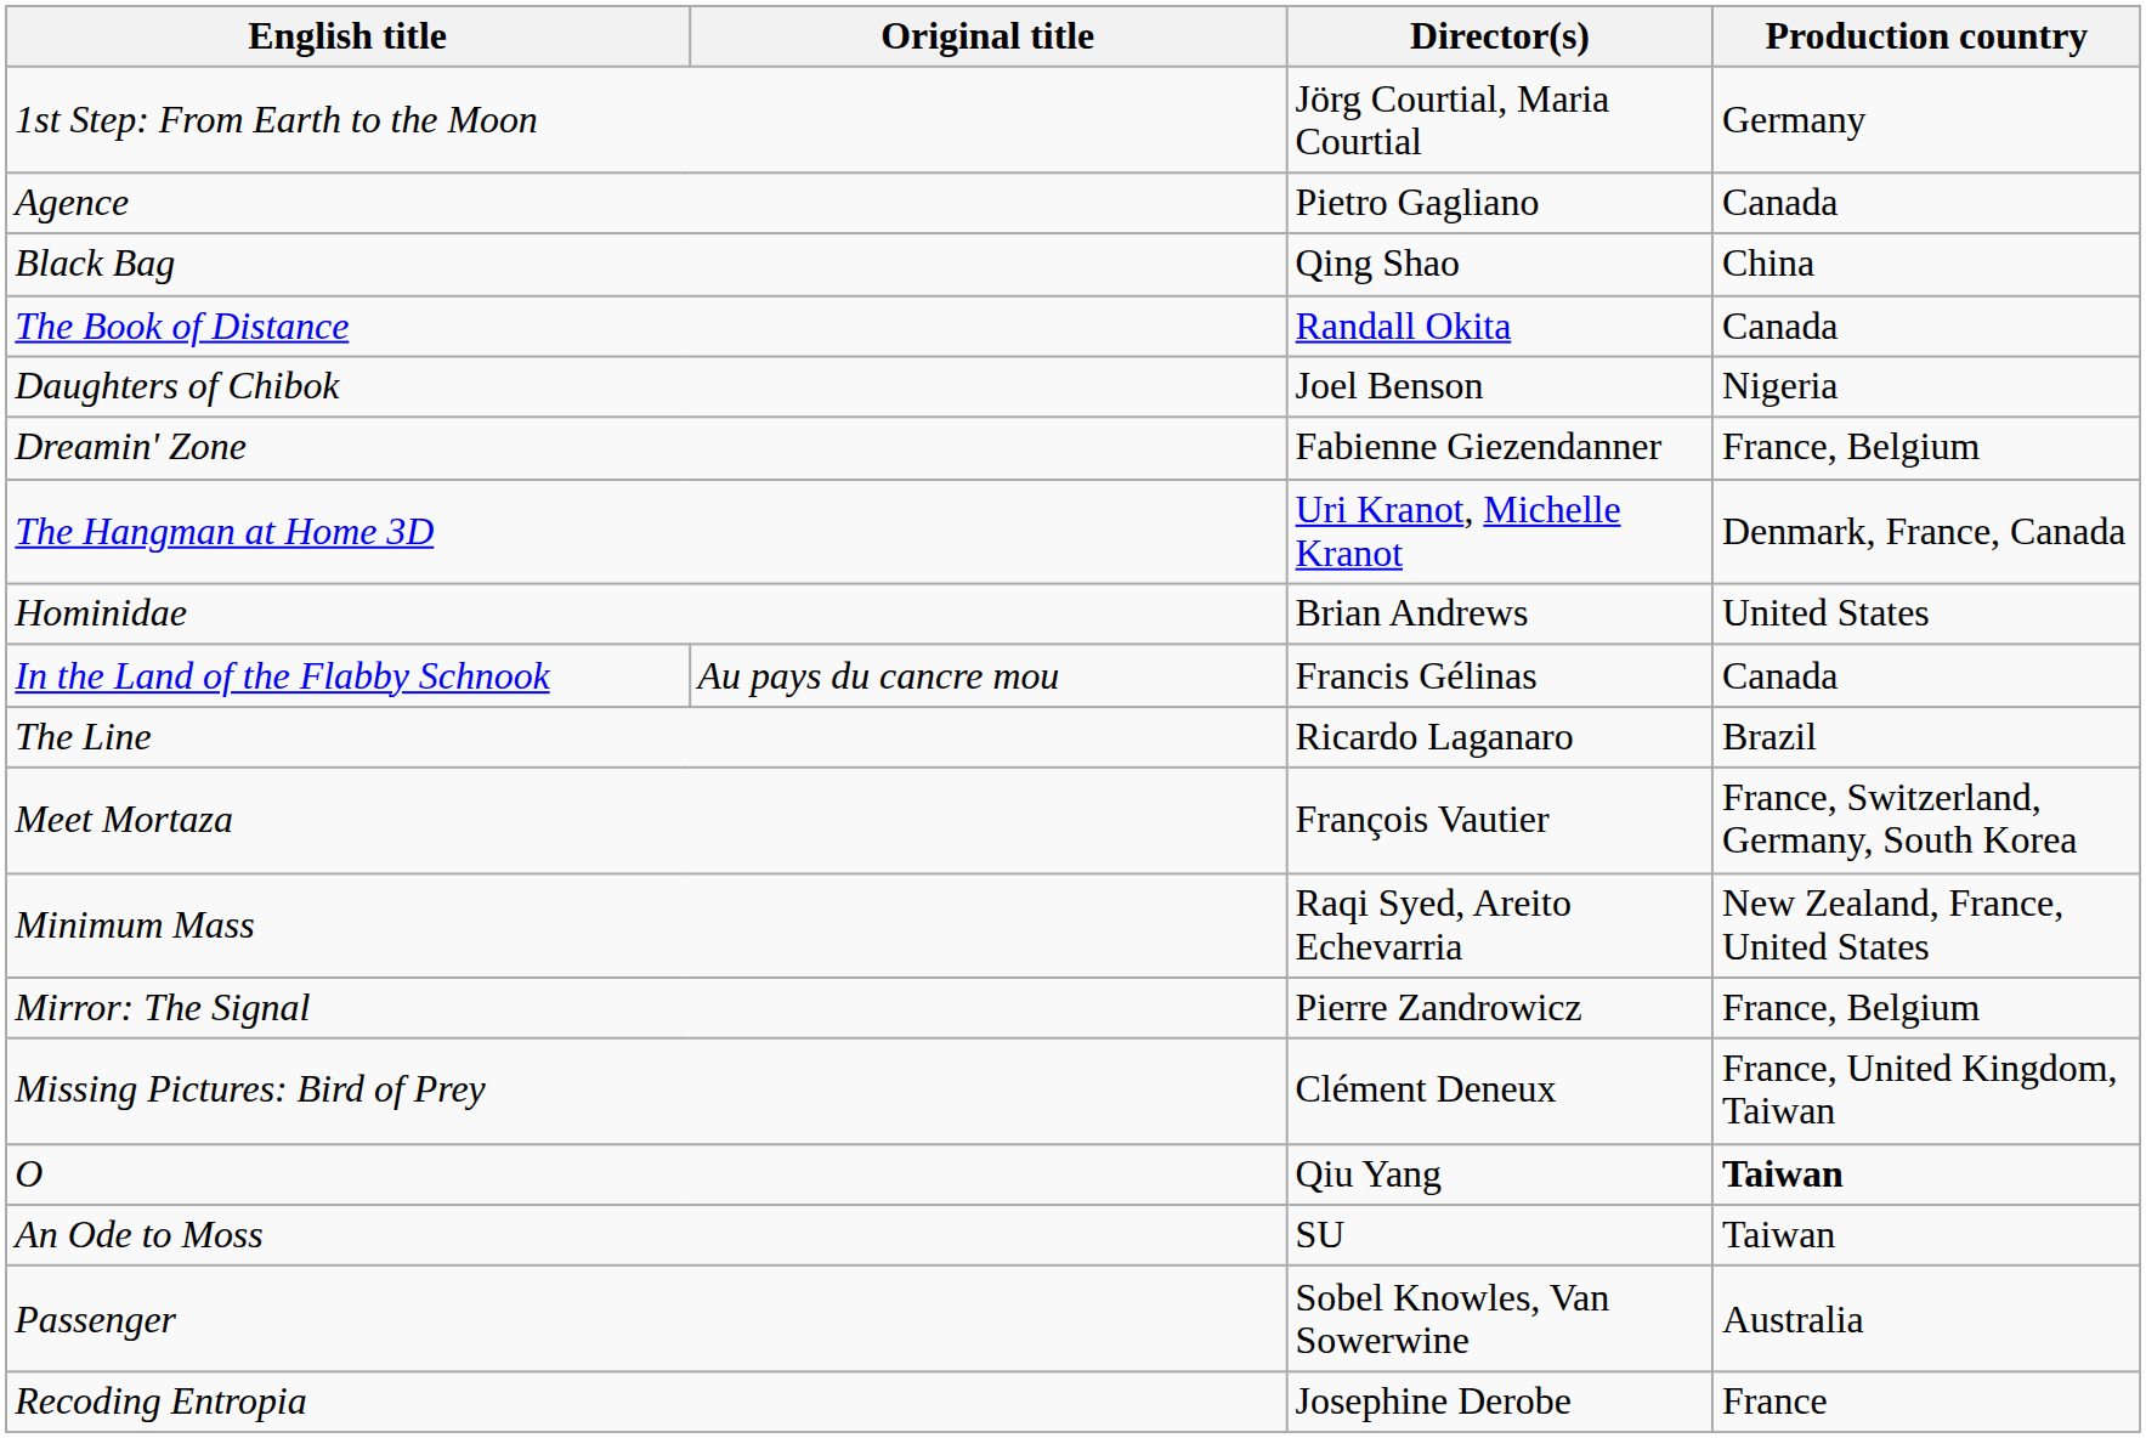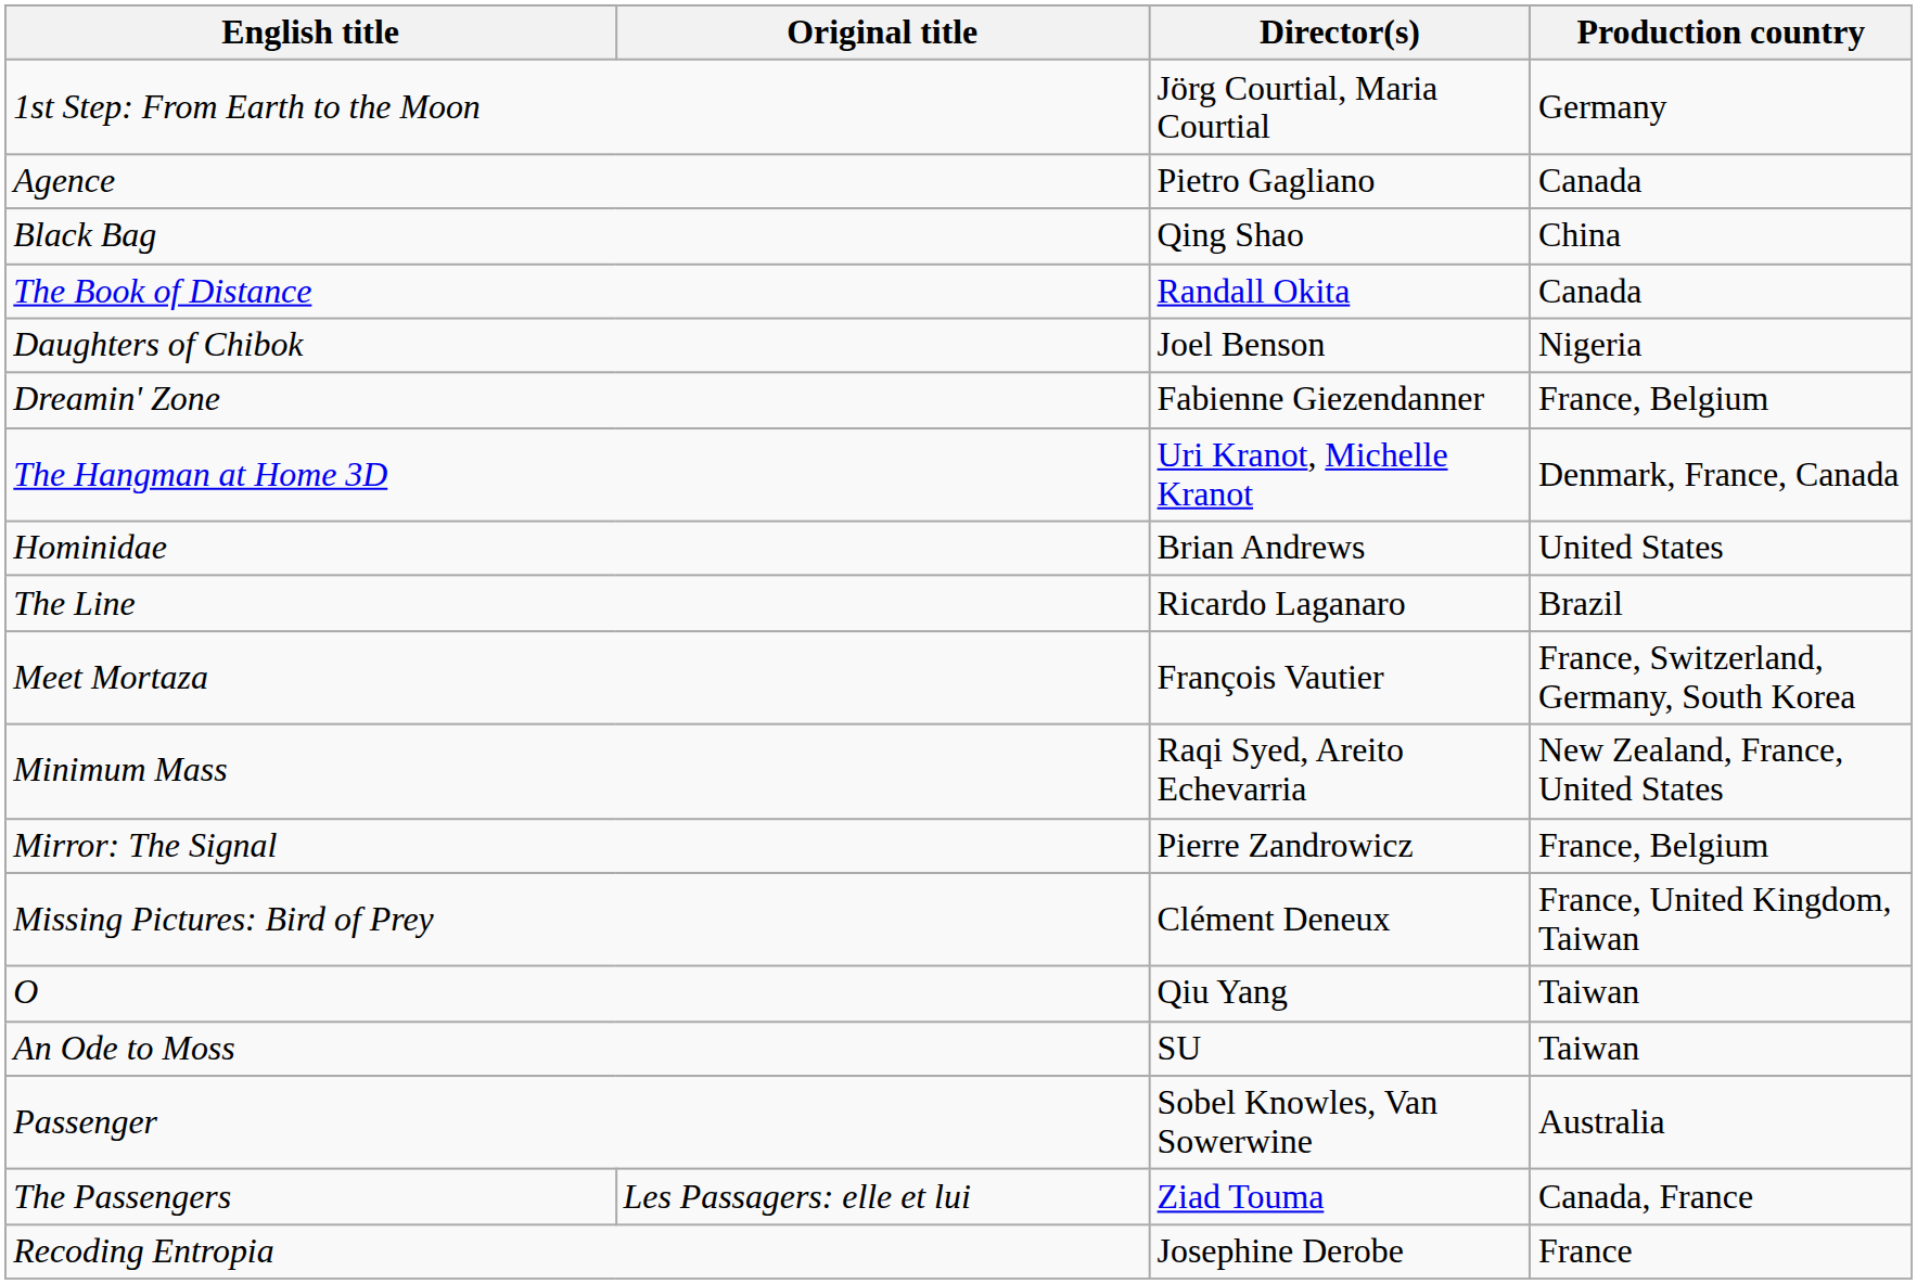- row: In the Land of the Flabby Schnook | Au pays du cancre mou | Francis Gélinas | Canada
O | Production country: bold -> normal
+ row: The Passengers | Les Passagers: elle et lui | Ziad Touma | Canada, France
